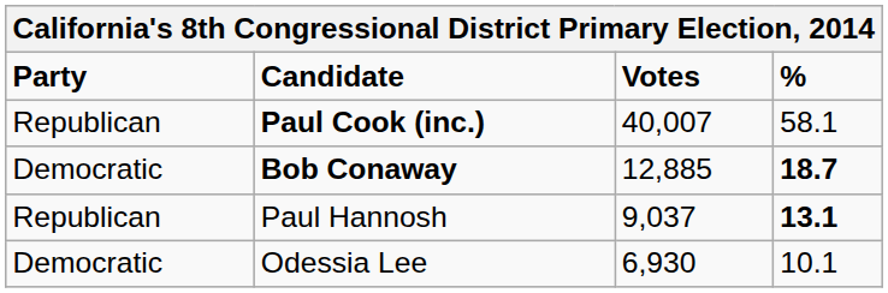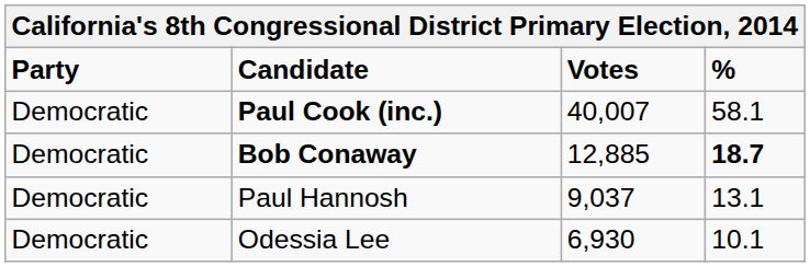Paul Cook (inc.) | Party: Republican -> Democratic
Paul Hannosh | Party: Republican -> Democratic
Paul Hannosh | %: bold -> normal
